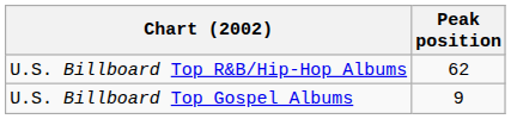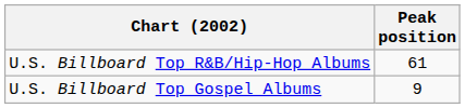U.S. Billboard Top R&B/Hip-Hop Albums | Peak position: 62 -> 61
